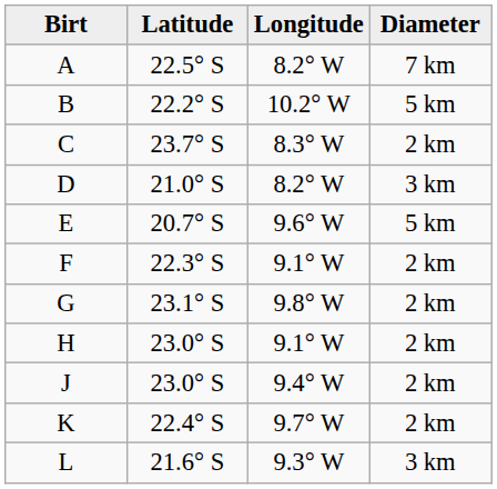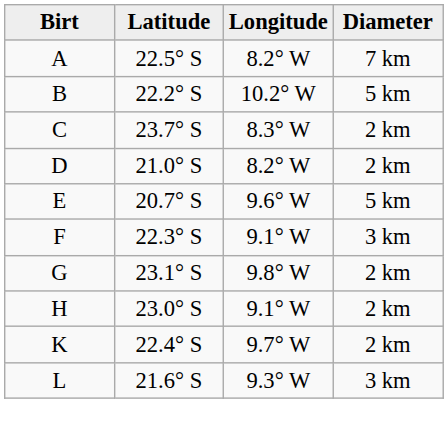D | Diameter: 3 km -> 2 km
F | Diameter: 2 km -> 3 km
- row: J | 23.0° S | 9.4° W | 2 km
